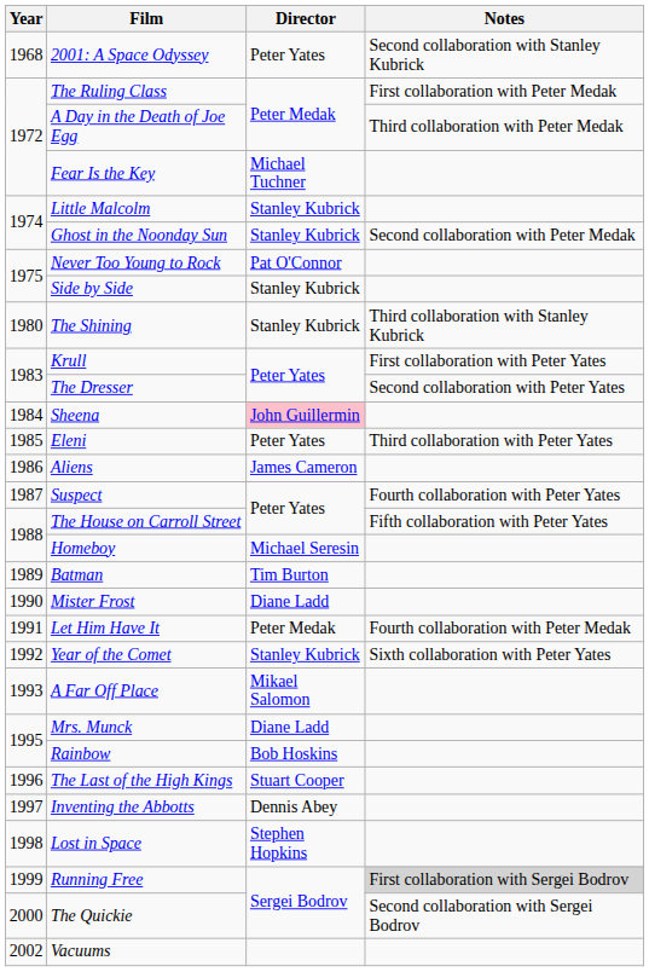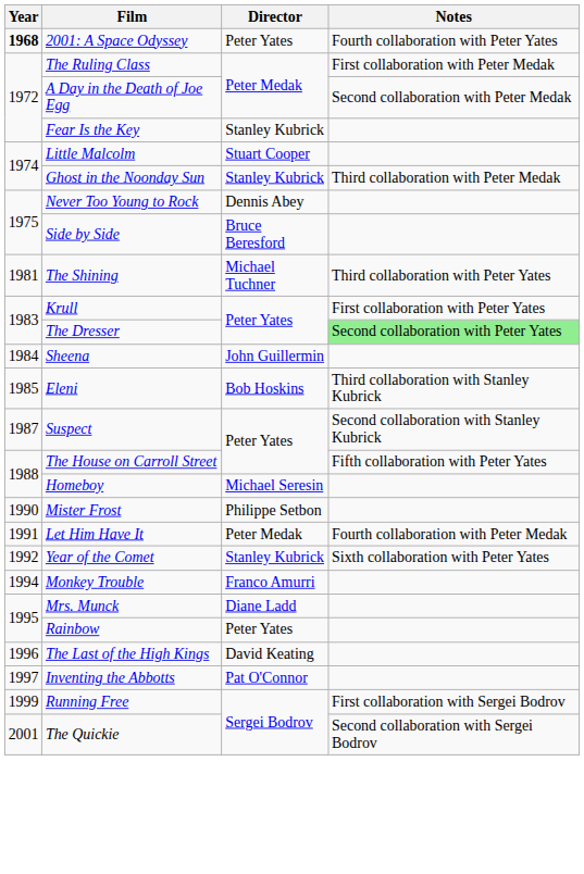2001: A Space Odyssey | Year: normal -> bold
2001: A Space Odyssey | Notes: Second collaboration with Stanley Kubrick -> Fourth collaboration with Peter Yates
A Day in the Death of Joe Egg | Notes: Third collaboration with Peter Medak -> Second collaboration with Peter Medak
Fear Is the Key | Director: Michael Tuchner -> Stanley Kubrick
Little Malcolm | Director: Stanley Kubrick -> Stuart Cooper
Ghost in the Noonday Sun | Notes: Second collaboration with Peter Medak -> Third collaboration with Peter Medak
Never Too Young to Rock | Director: Pat O'Connor -> Dennis Abey
Side by Side | Director: Stanley Kubrick -> Bruce Beresford
The Shining | Year: 1980 -> 1981
The Shining | Director: Stanley Kubrick -> Michael Tuchner
The Shining | Notes: Third collaboration with Stanley Kubrick -> Third collaboration with Peter Yates
The Dresser | Notes: no background -> lightgreen background
Sheena | Director: pink background -> no background
Eleni | Director: Peter Yates -> Bob Hoskins
Eleni | Notes: Third collaboration with Peter Yates -> Third collaboration with Stanley Kubrick
- row: 1986 | Aliens | James Cameron
Suspect | Notes: Fourth collaboration with Peter Yates -> Second collaboration with Stanley Kubrick
- row: 1989 | Batman | Tim Burton
Mister Frost | Director: Diane Ladd -> Philippe Setbon
- row: 1993 | A Far Off Place | Mikael Salomon
+ row: 1994 | Monkey Trouble | Franco Amurri
Rainbow | Director: Bob Hoskins -> Peter Yates
The Last of the High Kings | Director: Stuart Cooper -> David Keating
Inventing the Abbotts | Director: Dennis Abey -> Pat O'Connor
- row: 1998 | Lost in Space | Stephen Hopkins
Running Free | Notes: lightgrey background -> no background
The Quickie | Year: 2000 -> 2001
- row: 2002 | Vacuums
